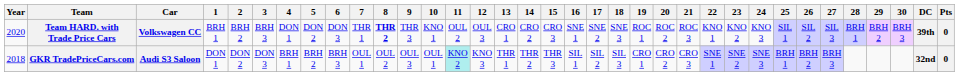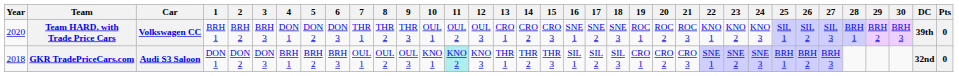Team HARD. with Trade Price Cars | 8: bold -> normal
Team HARD. with Trade Price Cars | 10: KNO 1 -> OUL 1
GKR TradePriceCars.com | 10: OUL 1 -> KNO 1
